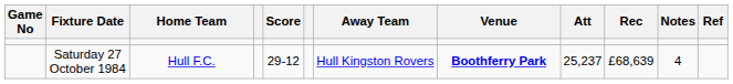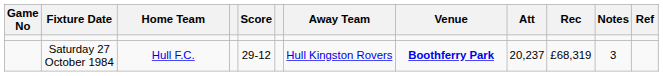Saturday 27 October 1984 | Att: 25,237 -> 20,237
Saturday 27 October 1984 | Rec: £68,639 -> £68,319
Saturday 27 October 1984 | Notes: 4 -> 3
